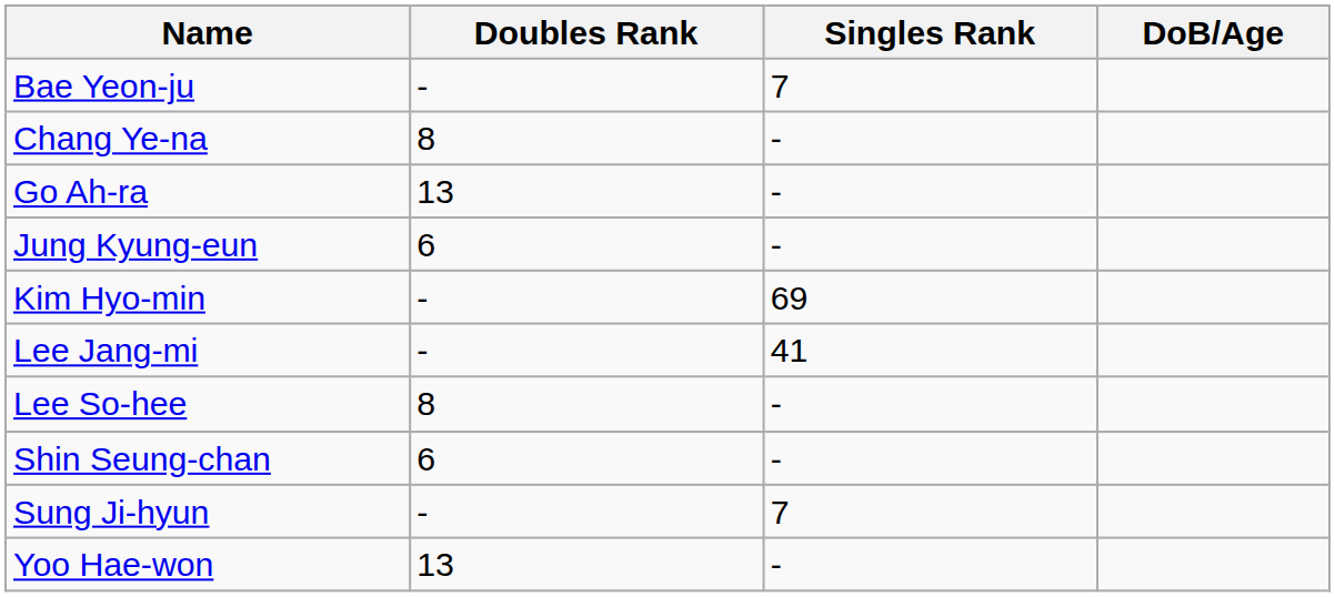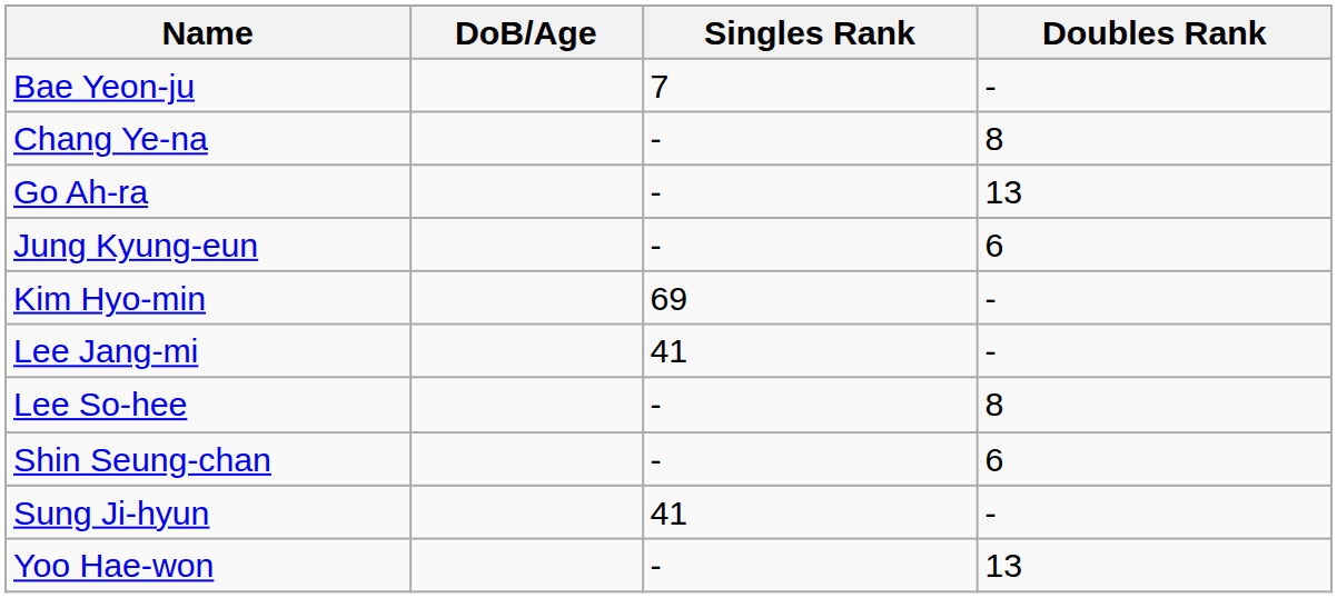columns swapped: DoB/Age <-> Doubles Rank
Sung Ji-hyun | Singles Rank: 7 -> 41
